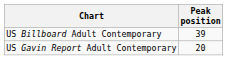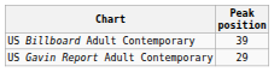US Gavin Report Adult Contemporary | Peak position: 20 -> 29
